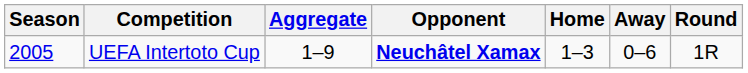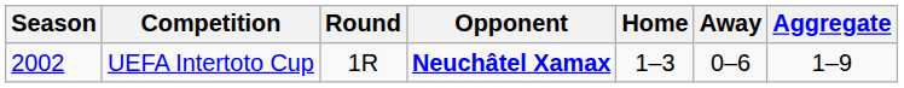columns swapped: Round <-> Aggregate
UEFA Intertoto Cup | Season: 2005 -> 2002
